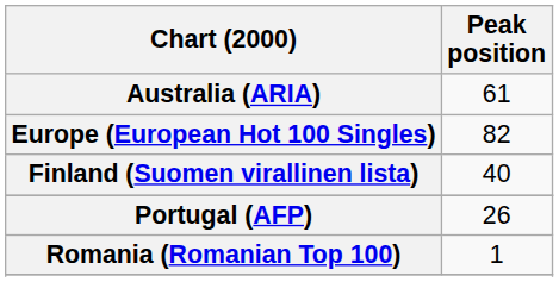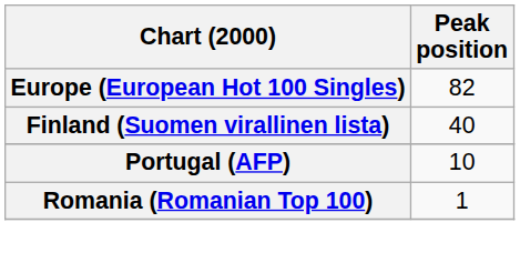- row: Australia (ARIA) | 61
Portugal (AFP) | Peak position: 26 -> 10
